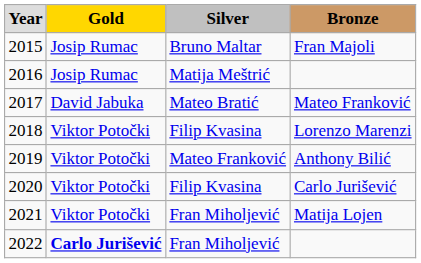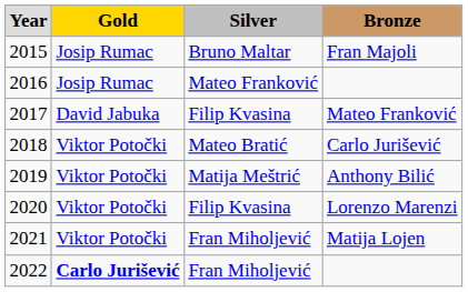2016 | column 3: Matija Meštrić -> Mateo Franković
2017 | column 3: Mateo Bratić -> Filip Kvasina
2018 | column 3: Filip Kvasina -> Mateo Bratić
2018 | column 4: Lorenzo Marenzi -> Carlo Jurišević
2019 | column 3: Mateo Franković -> Matija Meštrić
2020 | column 4: Carlo Jurišević -> Lorenzo Marenzi
